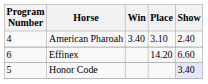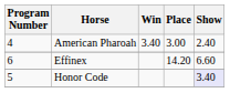American Pharoah | Place: 3.10 -> 3.00
